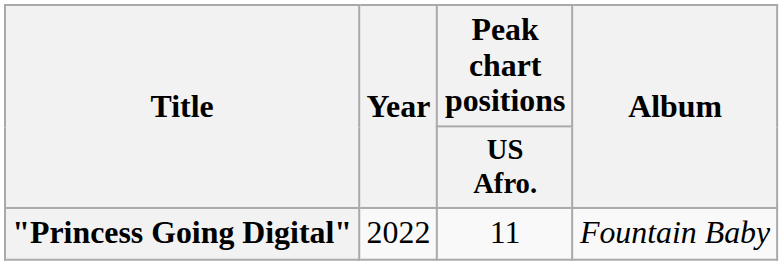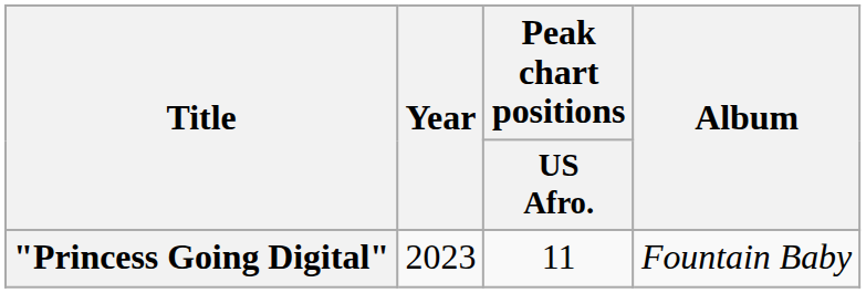"Princess Going Digital" | Year: 2022 -> 2023
